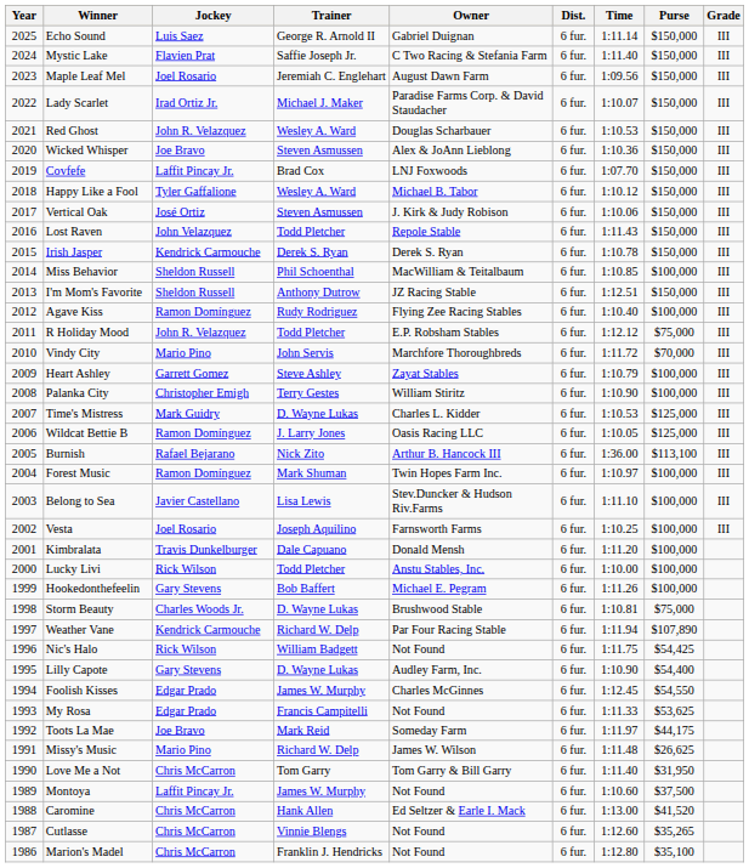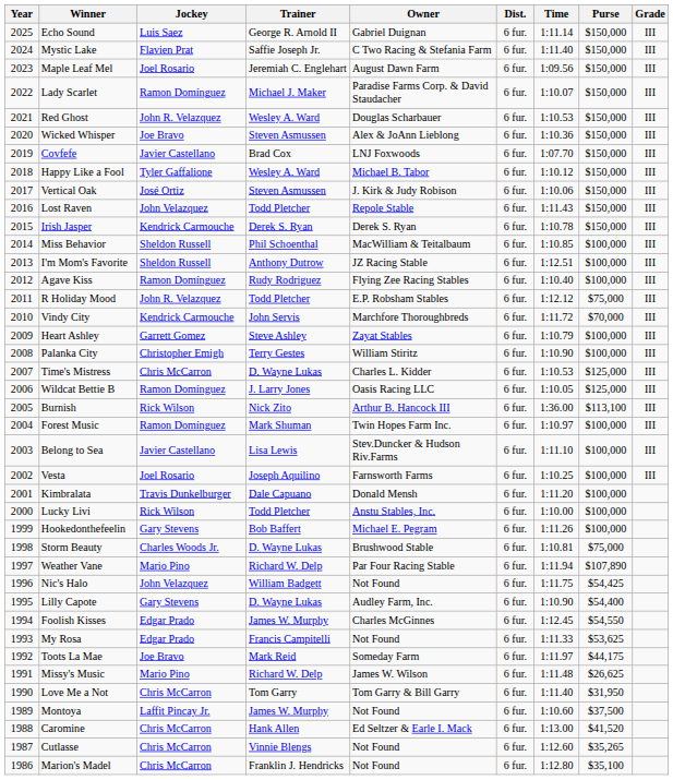Lady Scarlet | Jockey: Irad Ortiz Jr. -> Ramon Domínguez
Covfefe | Jockey: Laffit Pincay Jr. -> Javier Castellano
I'm Mom's Favorite | Purse: $150,000 -> $100,000
Vindy City | Jockey: Mario Pino -> Kendrick Carmouche
Time's Mistress | Jockey: Mark Guidry -> Chris McCarron
Burnish | Jockey: Rafael Bejarano -> Rick Wilson
Weather Vane | Jockey: Kendrick Carmouche -> Mario Pino
Nic's Halo | Jockey: Rick Wilson -> John Velazquez
